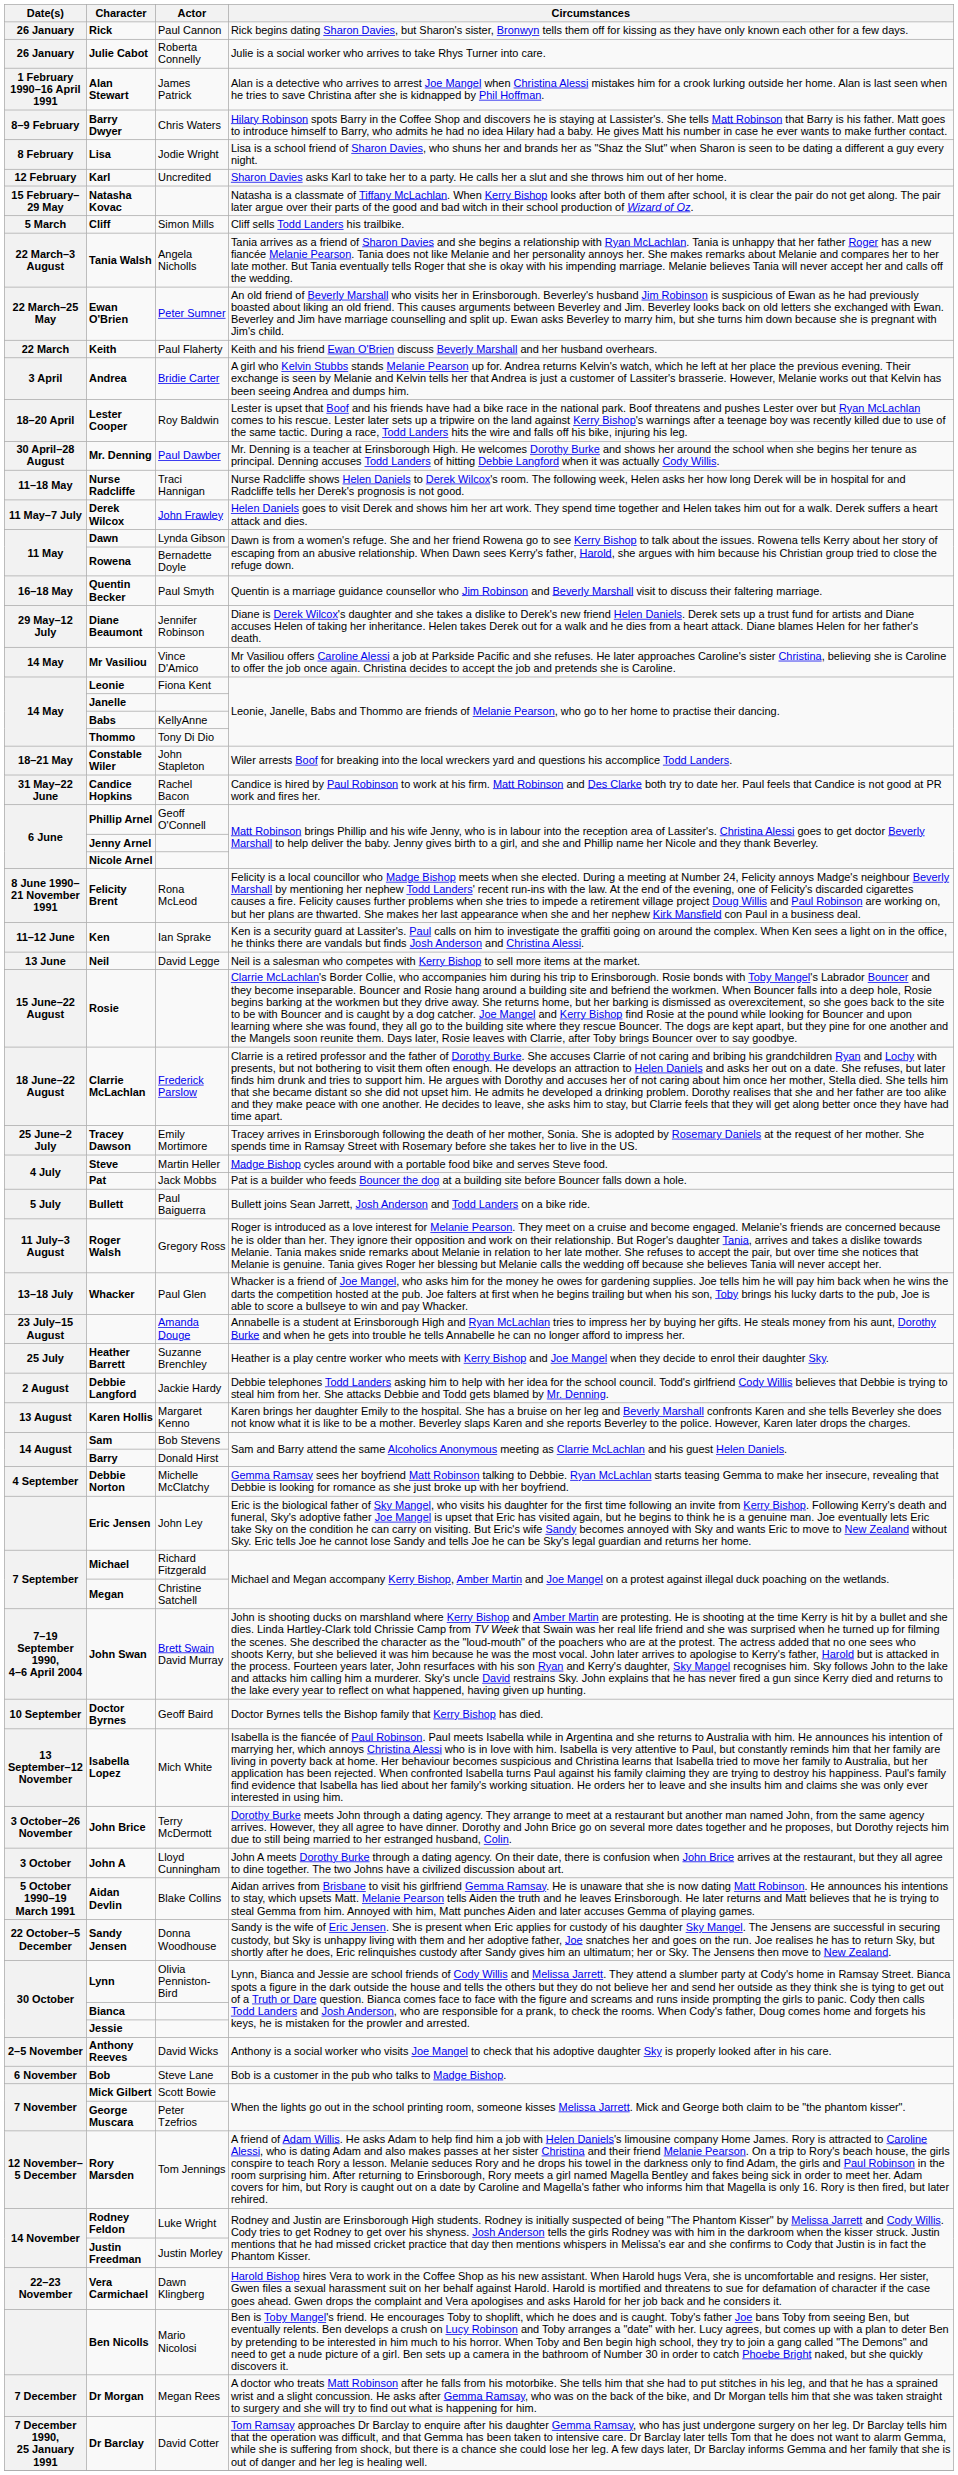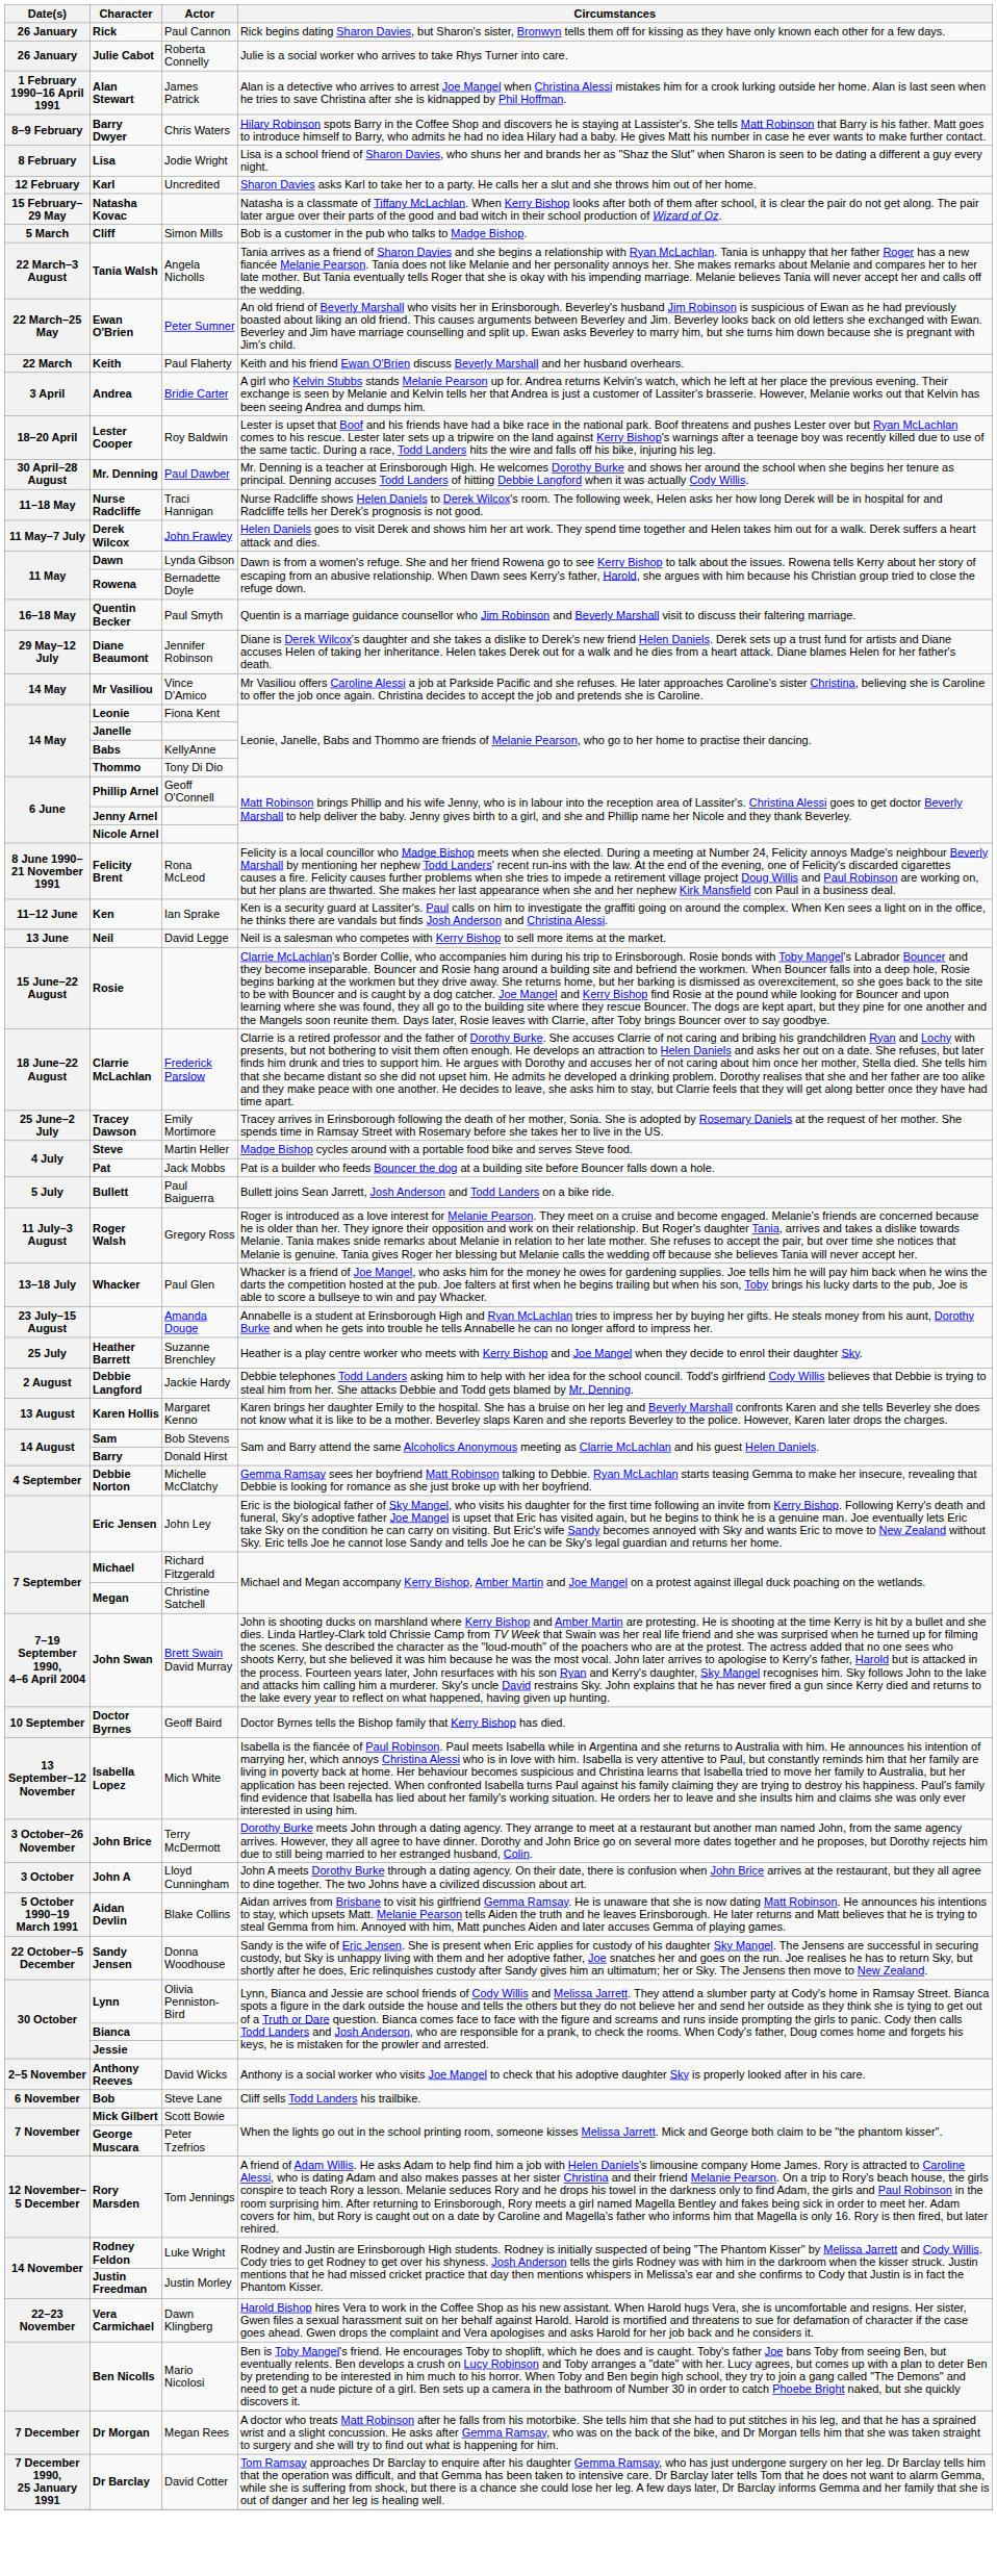Cliff | Circumstances: Cliff sells Todd Landers his trailbike. -> Bob is a customer in the pub who talks to Madge Bishop.
- row: 18–21 May | Constable Wiler | John Stapleton | Wiler arrests Boof for breaking into the local wreckers yard and questions his accomplice Todd Landers.
- row: 31 May–22 June | Candice Hopkins | Rachel Bacon | Candice is hired by Paul Robinson to work at his firm. Matt Robinson and Des Clarke both try to date her. Paul feels that Candice is not good at PR work and fires her.
Bob | Circumstances: Bob is a customer in the pub who talks to Madge Bishop. -> Cliff sells Todd Landers his trailbike.
